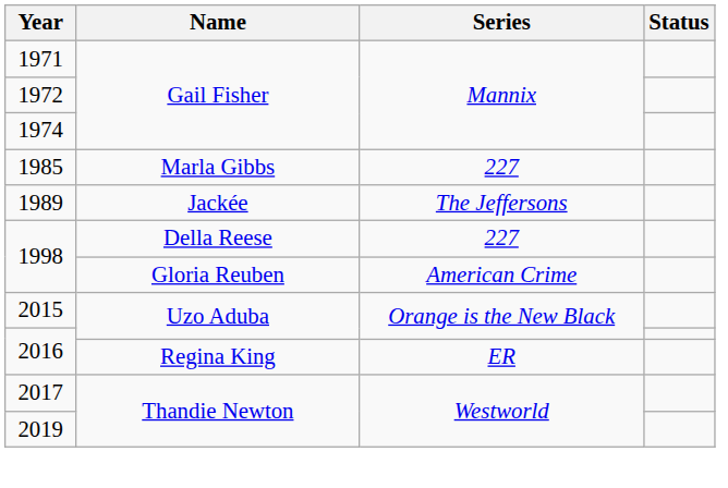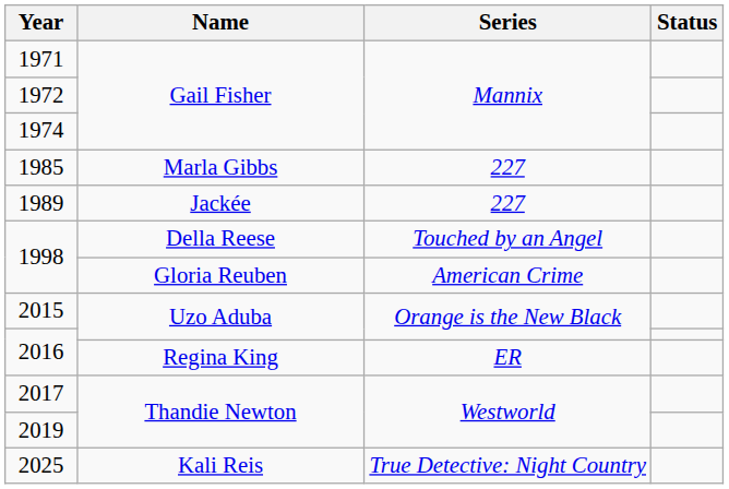1989 | Series: The Jeffersons -> 227
1998 / Della Reese | Series: 227 -> Touched by an Angel
+ row: 2025 | Kali Reis | True Detective: Night Country
